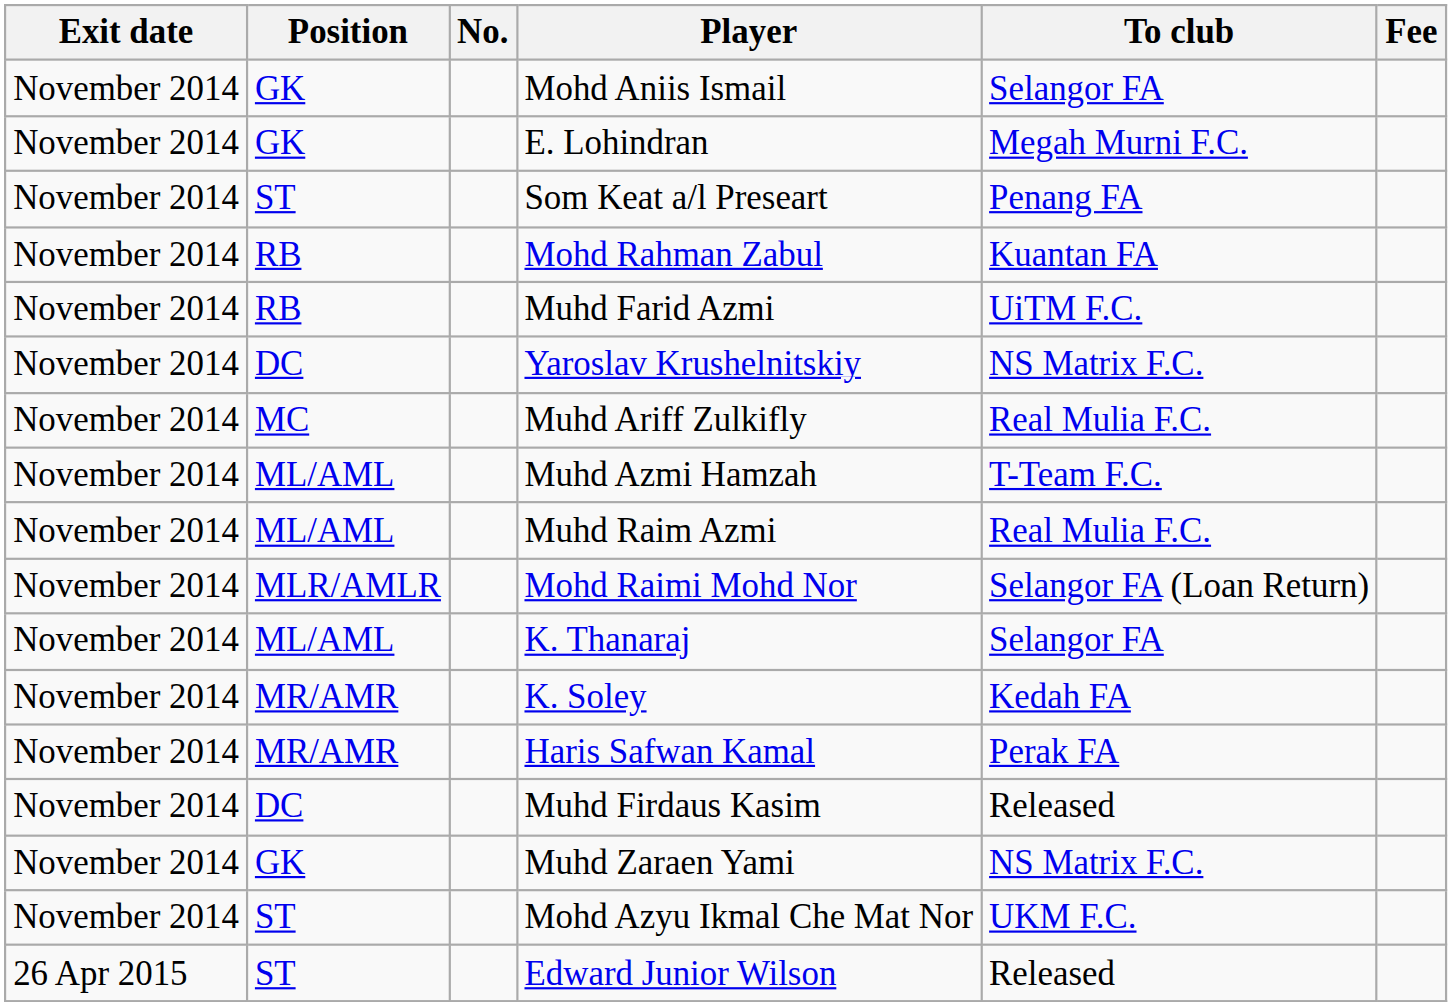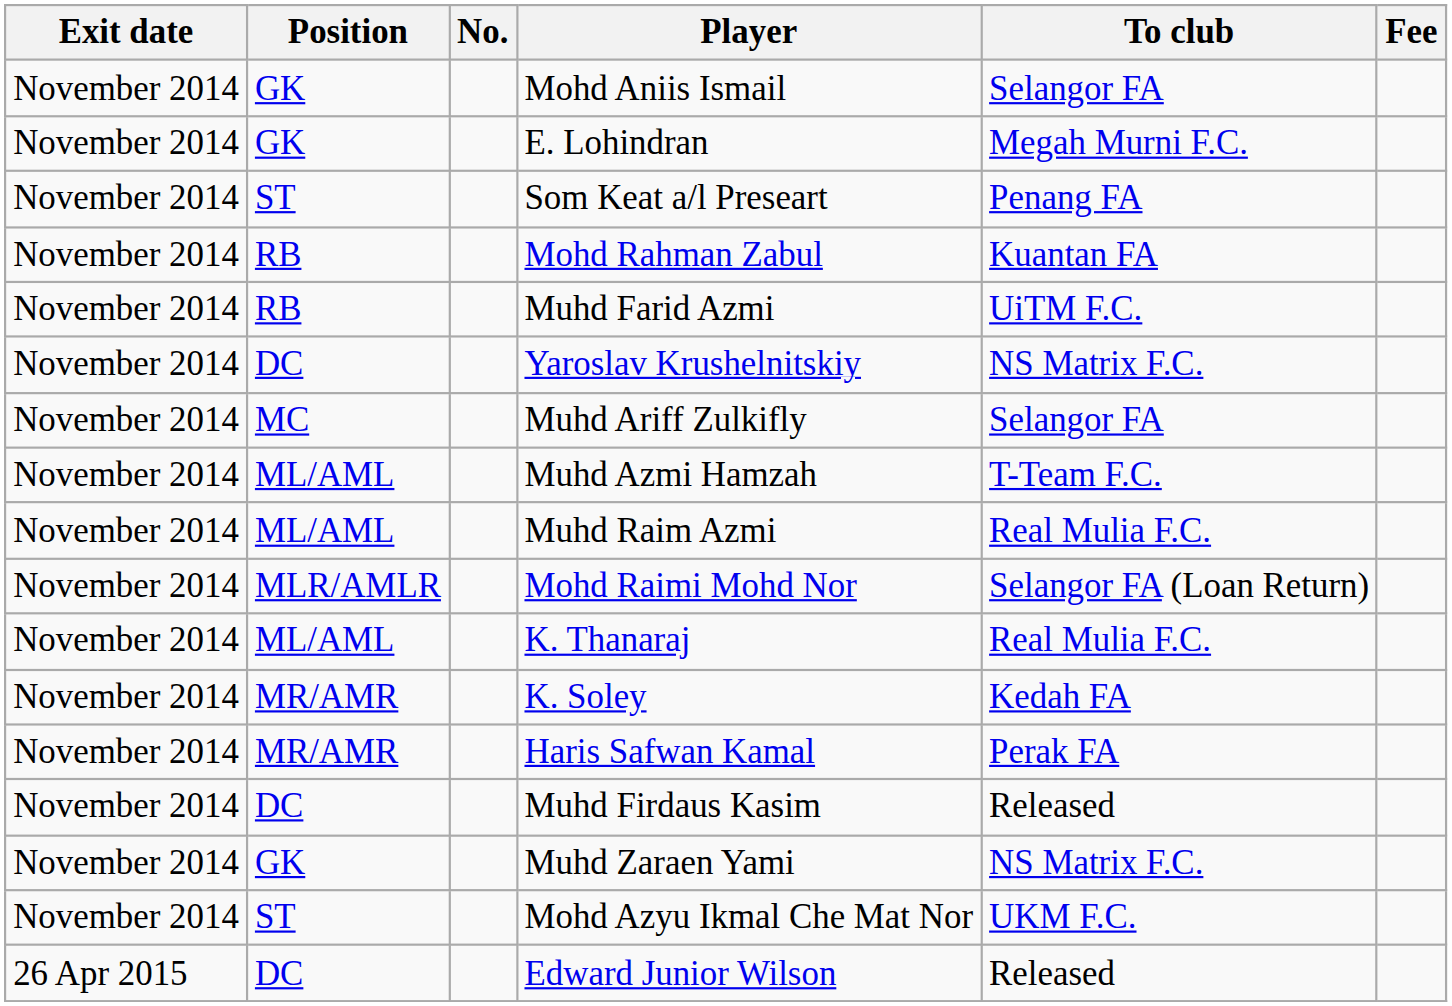Muhd Ariff Zulkifly | To club: Real Mulia F.C. -> Selangor FA
K. Thanaraj | To club: Selangor FA -> Real Mulia F.C.
Edward Junior Wilson | Position: ST -> DC
